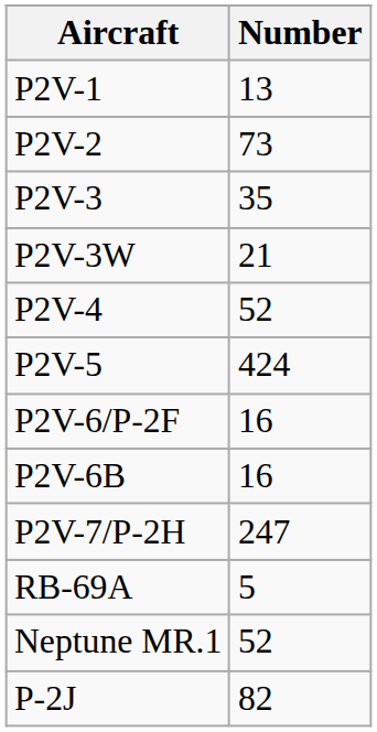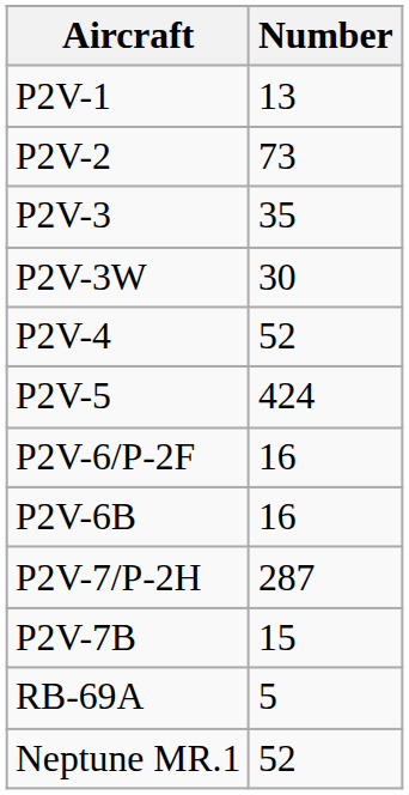P2V-3W | Number: 21 -> 30
P2V-7/P-2H | Number: 247 -> 287
+ row: P2V-7B | 15
- row: P-2J | 82
